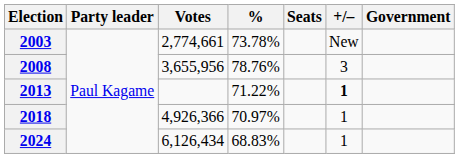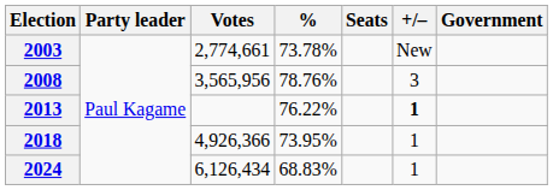2008 | Votes: 3,655,956 -> 3,565,956
2013 | %: 71.22% -> 76.22%
2018 | %: 70.97% -> 73.95%
